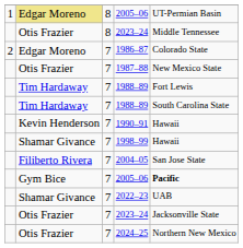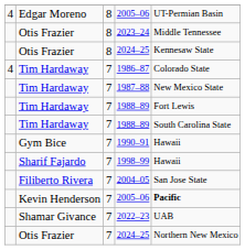8 / 2005–06 | column 1: 1 -> 4
8 / 2005–06 | column 2: khaki background -> no background
+ row: Otis Frazier | 8 | 2024–25 | Kennesaw State
1986–87 | column 1: 2 -> 4
1986–87 | column 2: Edgar Moreno -> Tim Hardaway
1987–88 | column 2: Otis Frazier -> Tim Hardaway
1990–91 | column 2: Kevin Henderson -> Gym Bice
1998–99 | column 2: Shamar Givance -> Sharif Fajardo
7 / 2005–06 | column 2: Gym Bice -> Kevin Henderson
- row: Otis Frazier | 7 | 2023–24 | Jacksonville State
